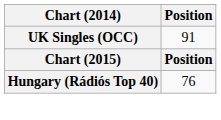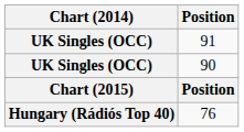+ row: UK Singles (OCC) | 90
